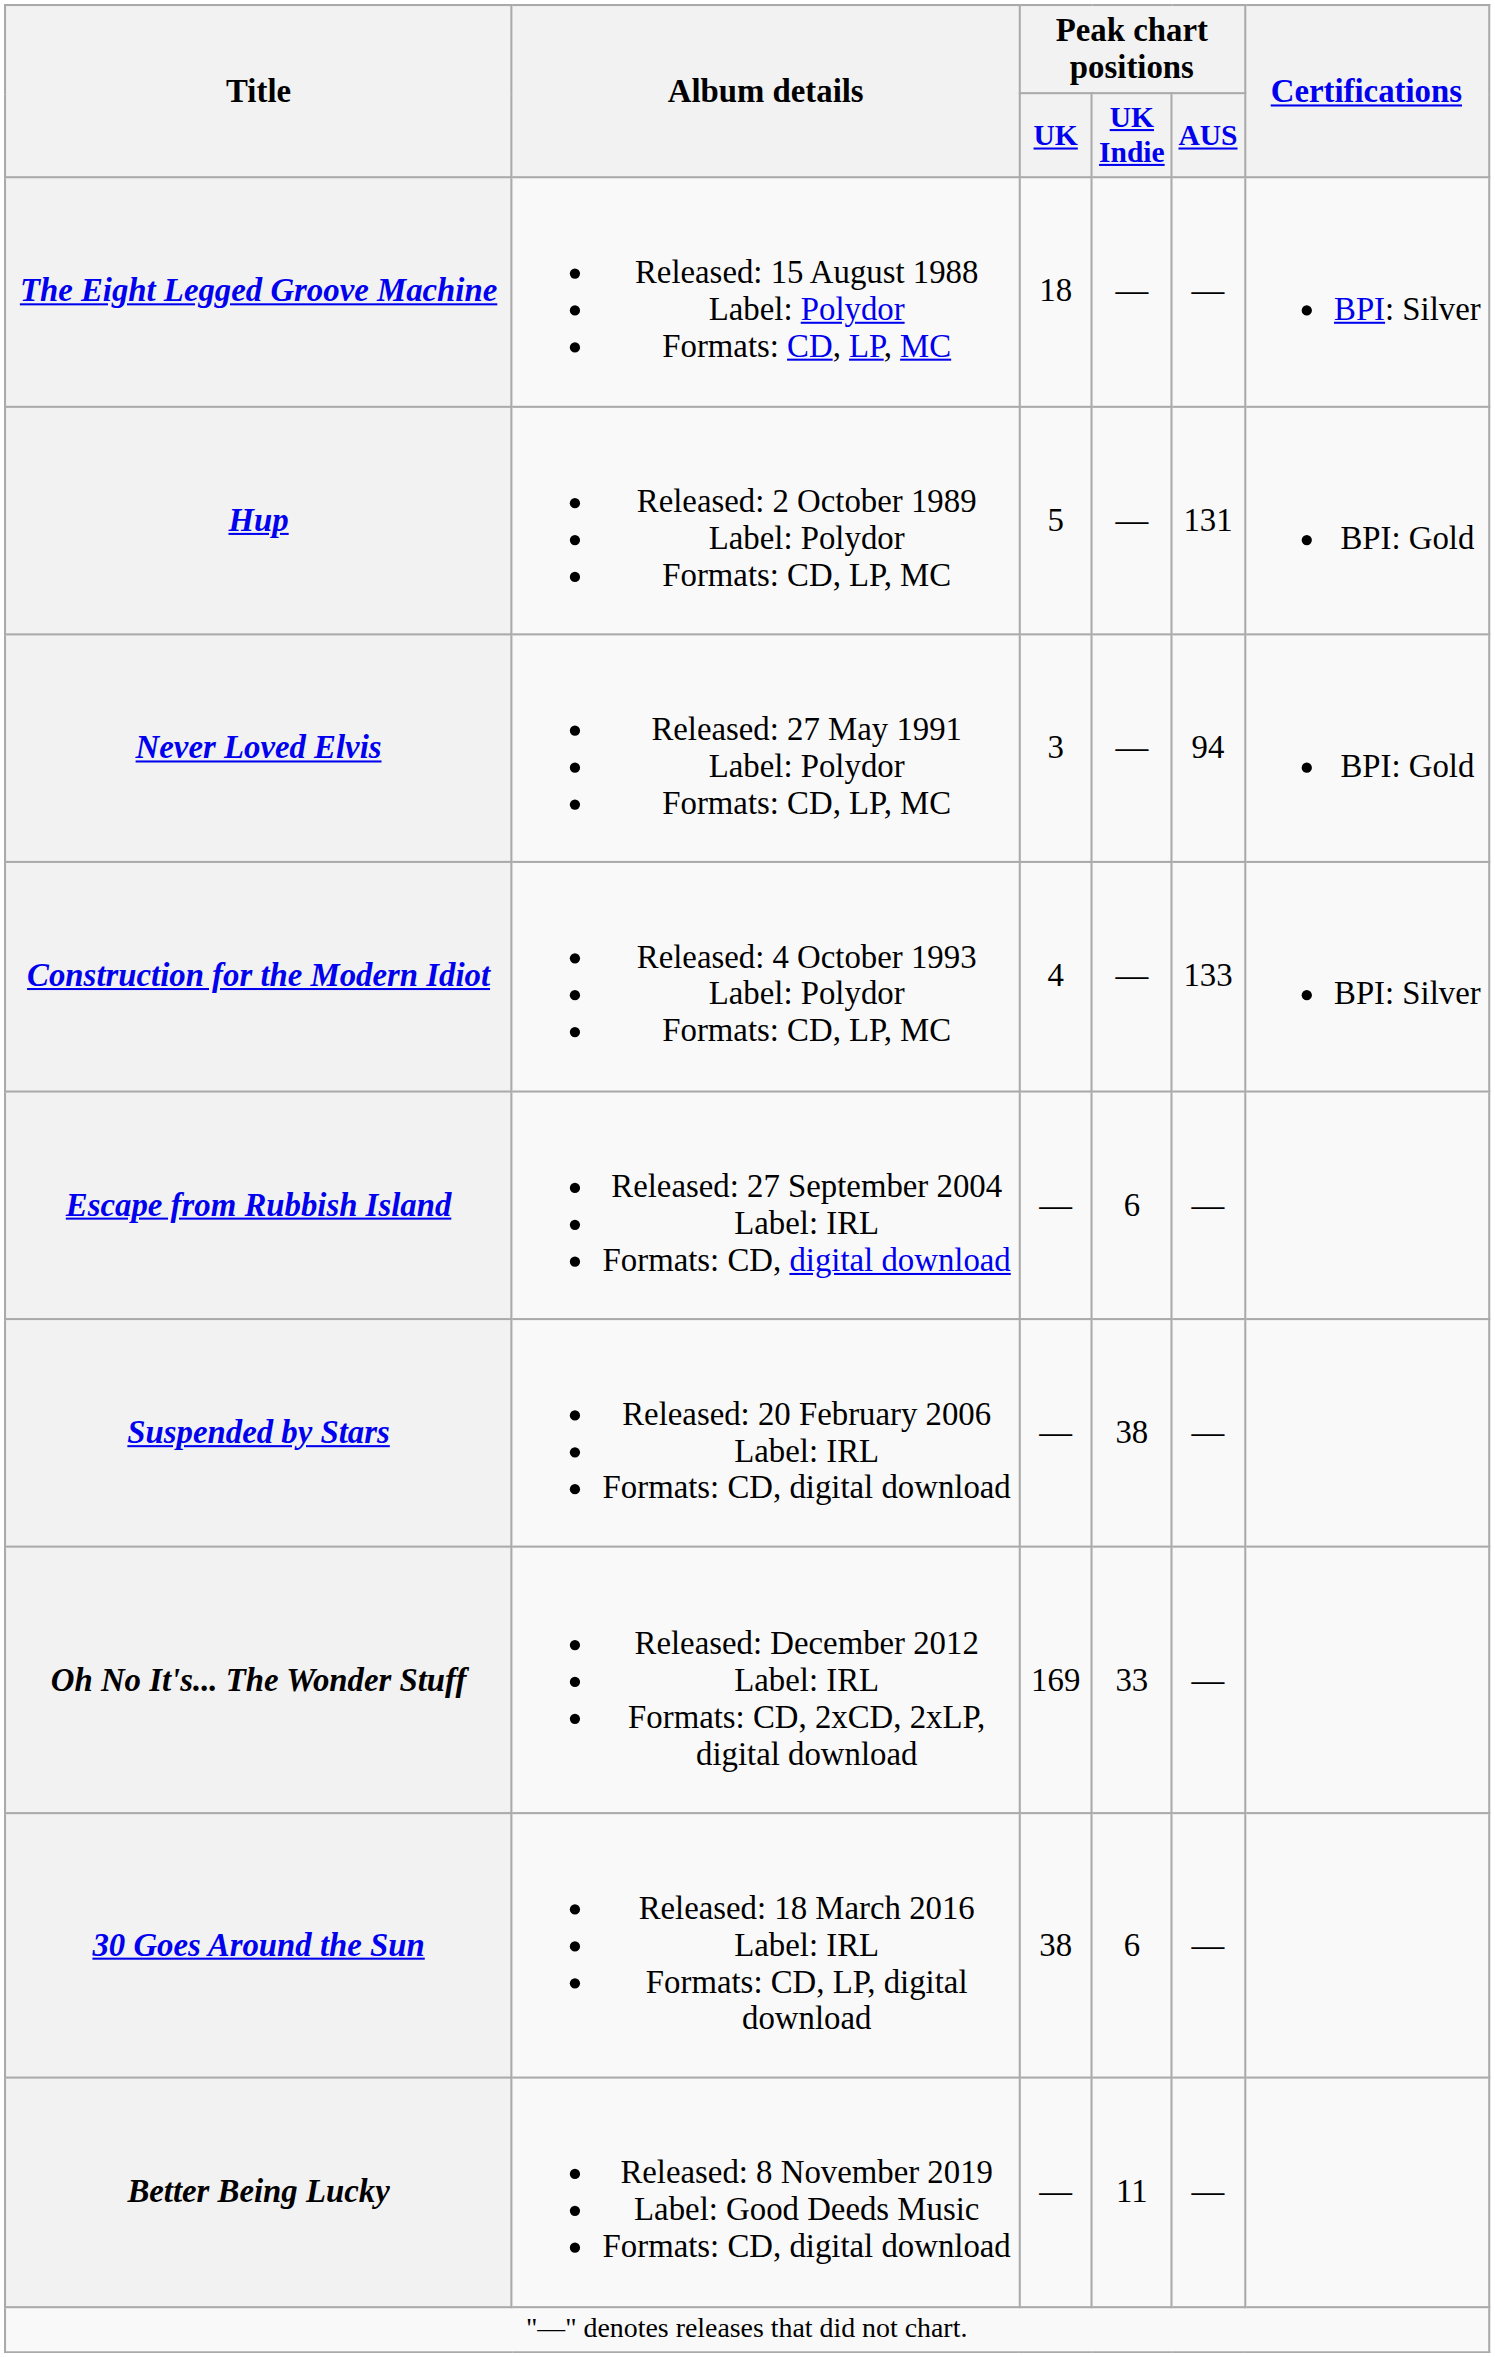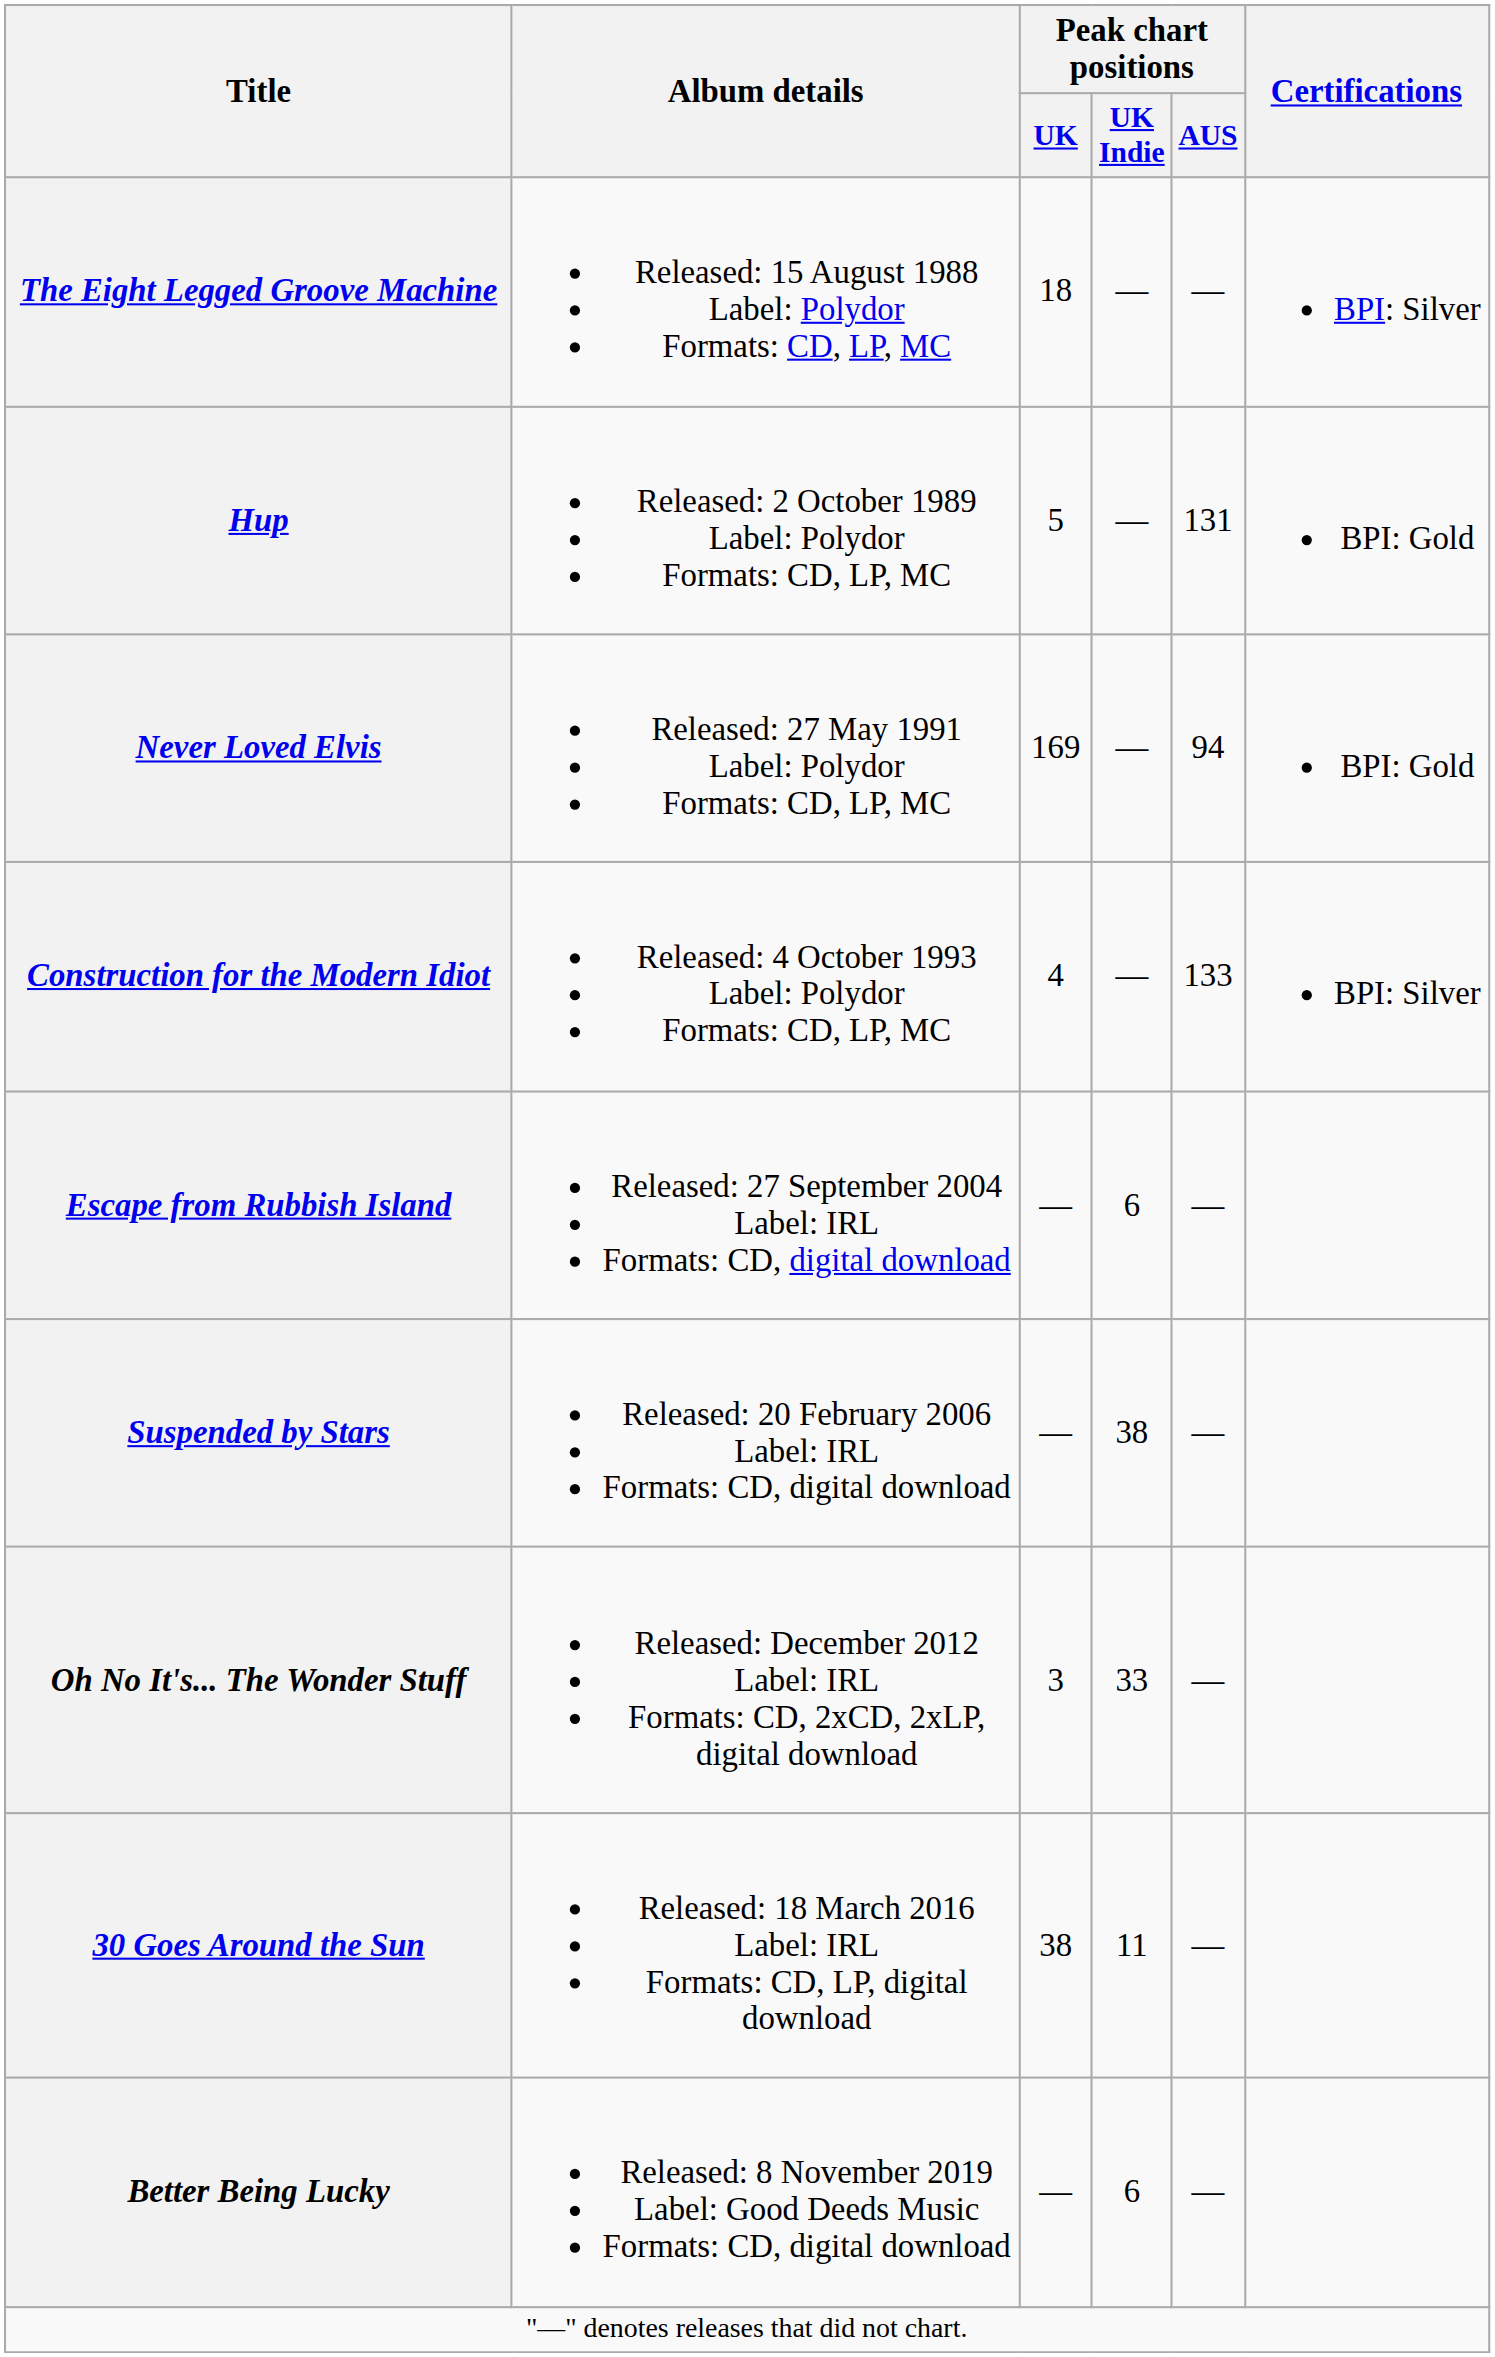Never Loved Elvis | Peak chart positions / UK: 3 -> 169
Oh No It's... The Wonder Stuff | Peak chart positions / UK: 169 -> 3
30 Goes Around the Sun | Peak chart positions / UK Indie: 6 -> 11
Better Being Lucky | Peak chart positions / UK Indie: 11 -> 6
